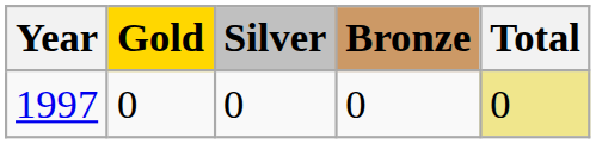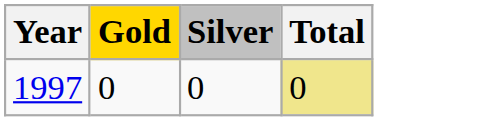- column: Bronze | 0
